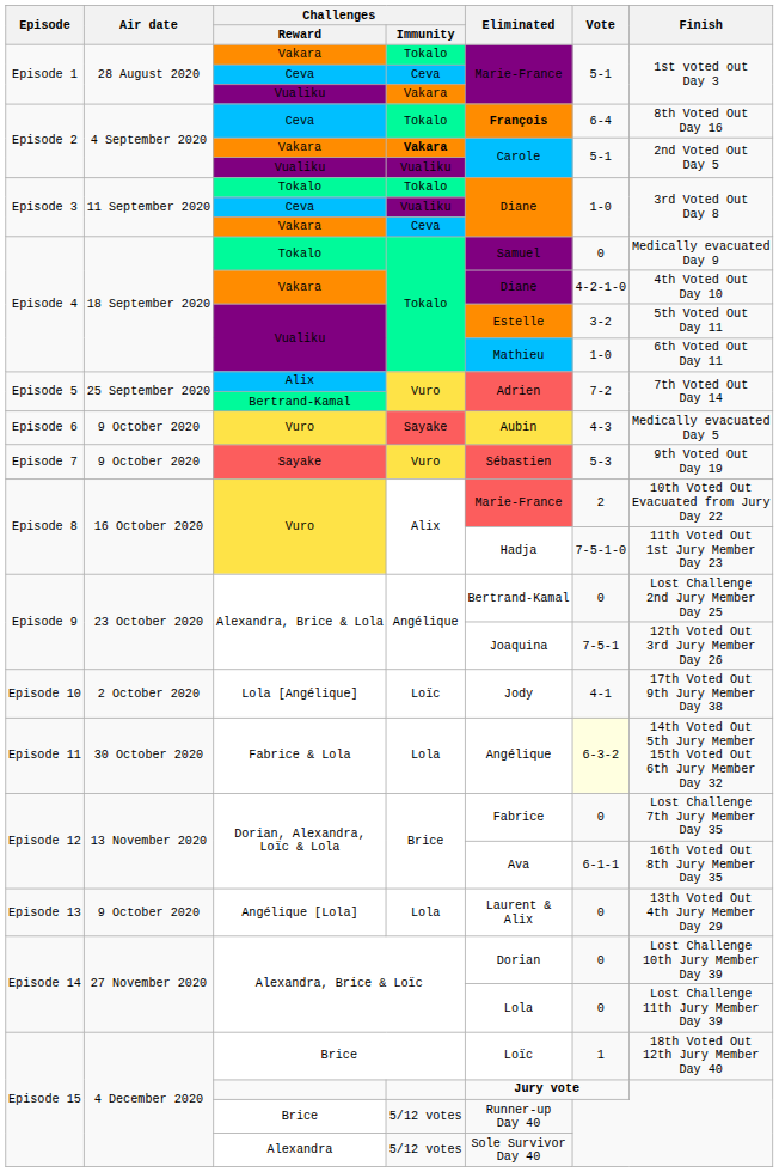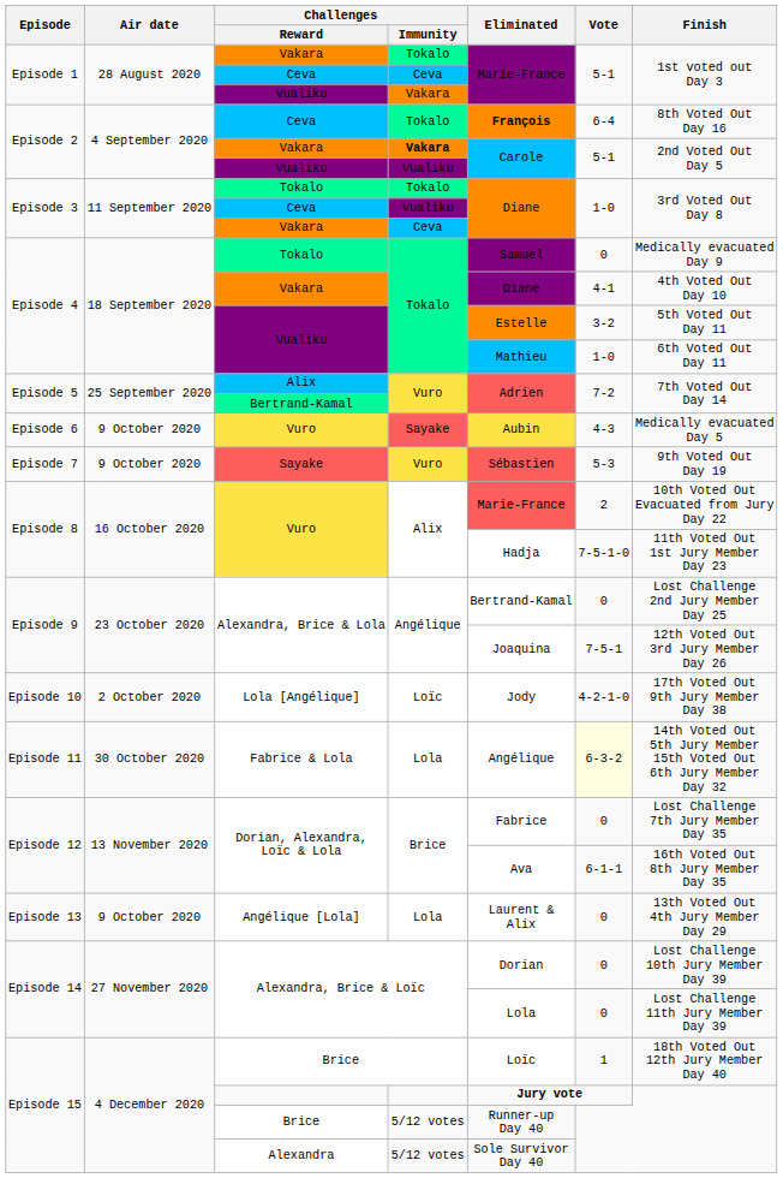Episode 4 / Vakara | Vote: 4-2-1-0 -> 4-1
Lola [Angélique] | Vote: 4-1 -> 4-2-1-0
